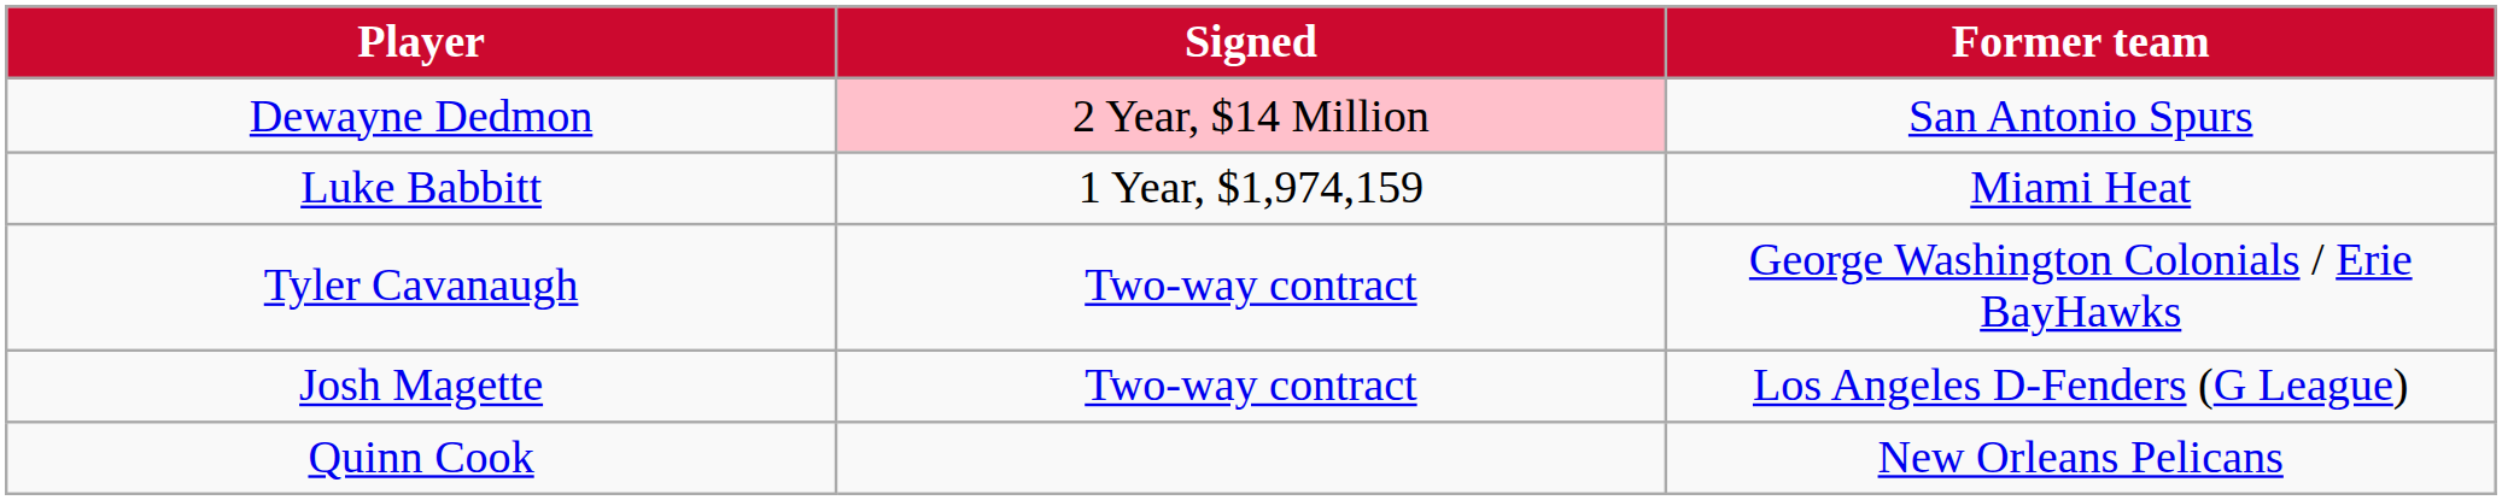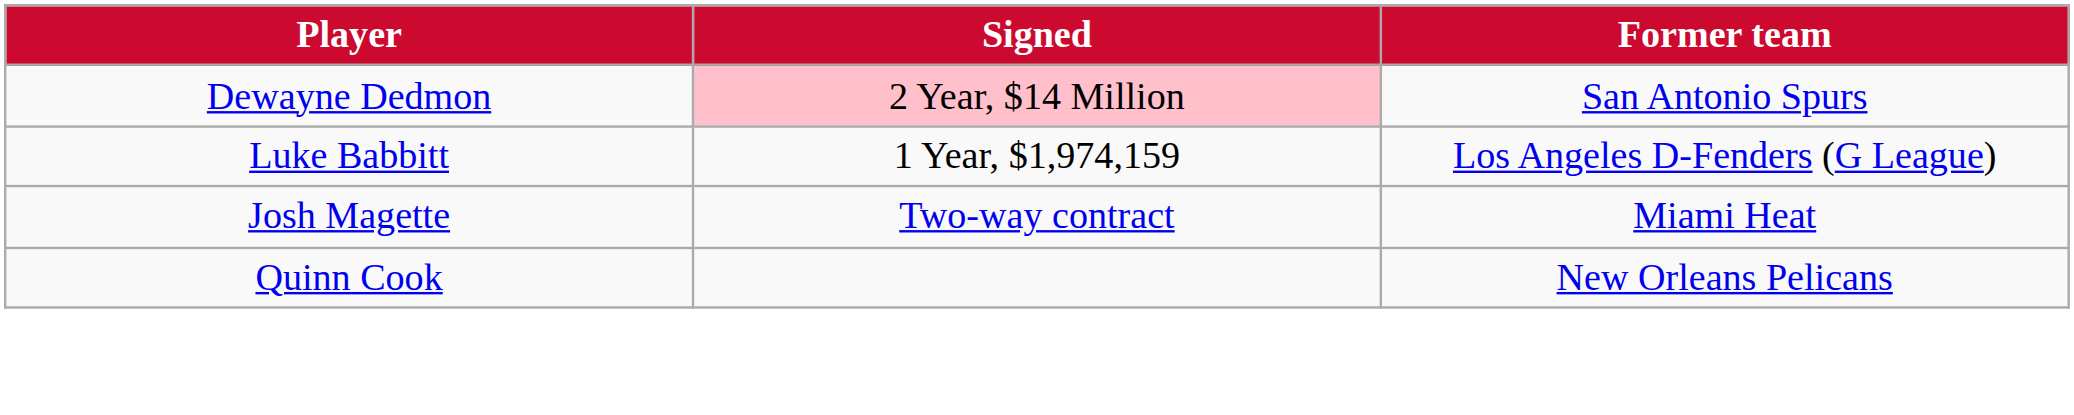Luke Babbitt | Former team: Miami Heat -> Los Angeles D-Fenders (G League)
- row: Tyler Cavanaugh | Two-way contract | George Washington Colonials / Erie BayHawks
Josh Magette | Former team: Los Angeles D-Fenders (G League) -> Miami Heat
